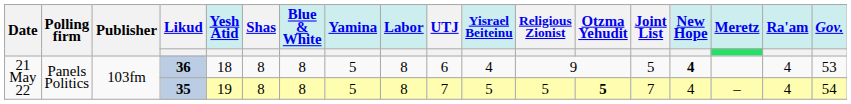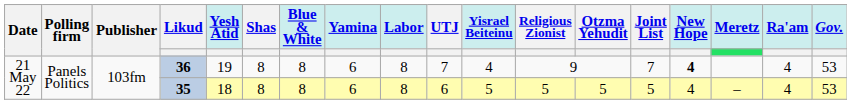36 | Yesh Atid: 18 -> 19
36 | Yamina: 5 -> 6
36 | UTJ: 6 -> 7
36 | Joint List: 5 -> 7
35 | Yesh Atid: 19 -> 18
35 | Yamina: 5 -> 6
35 | UTJ: 7 -> 6
35 | Otzma Yehudit: bold -> normal
35 | Joint List: 7 -> 5
35 | Gov.: 54 -> 53
